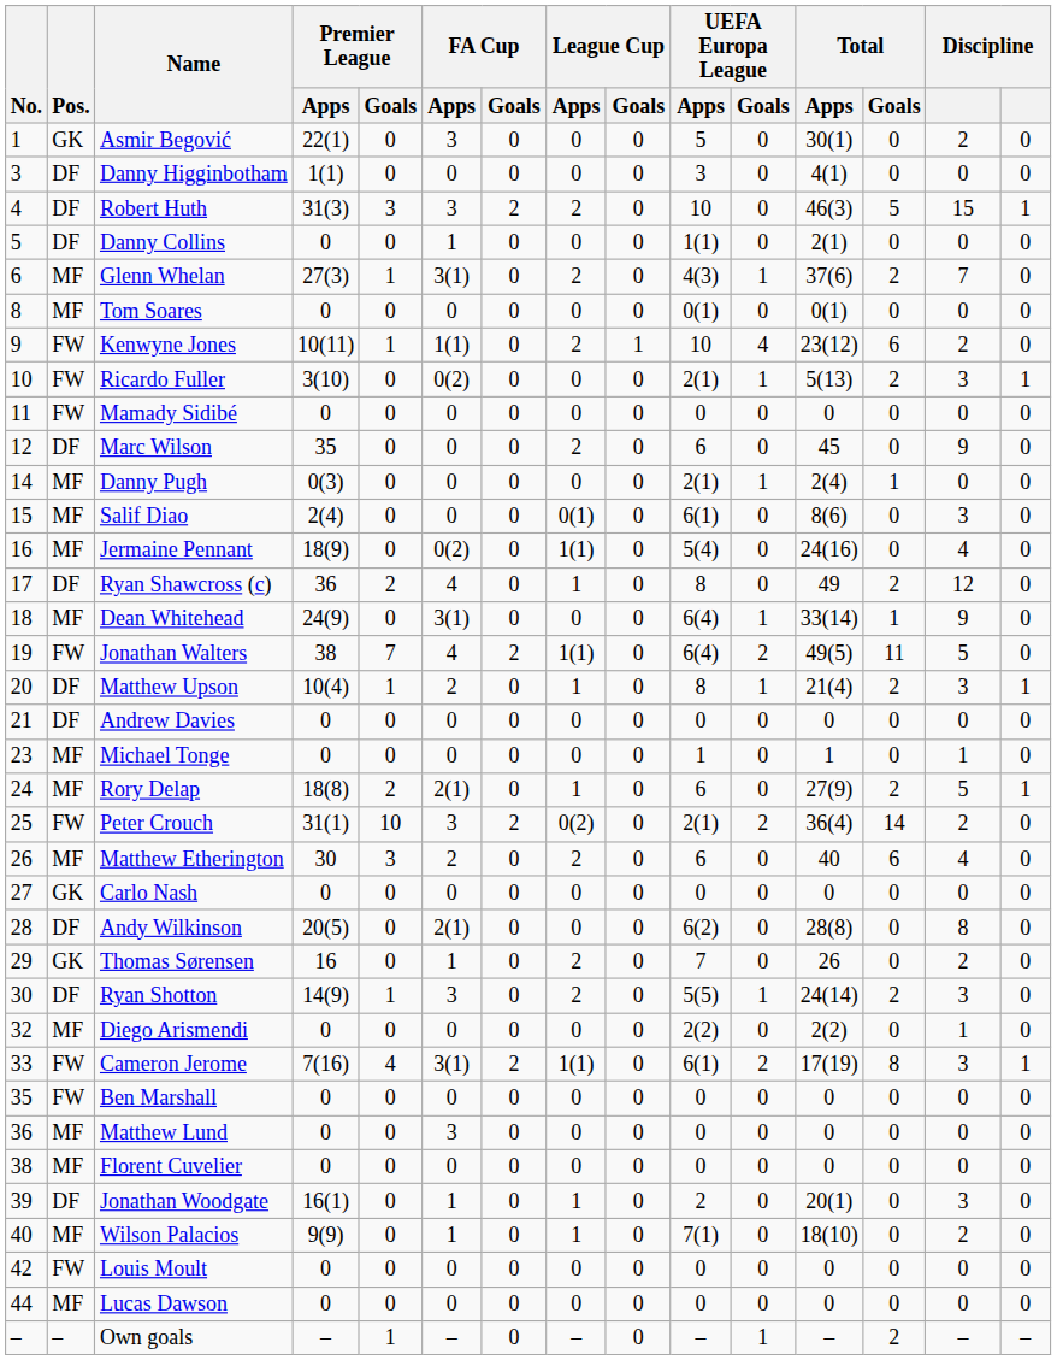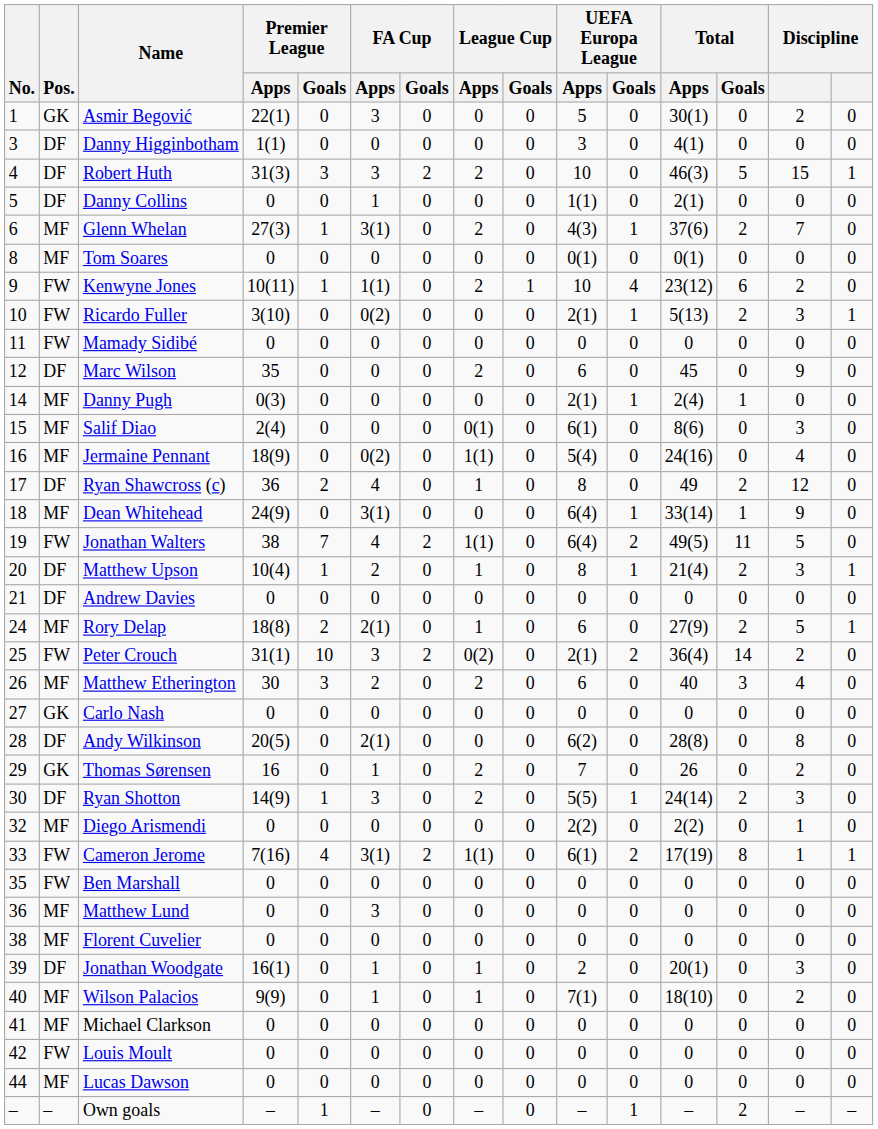- row: 23 | MF | Michael Tonge | 0 | 0 | 0 | 0 | 0 | 0 | 1 | 0 | 1 | 0 | 1 | 0
Matthew Etherington | Total / Goals: 6 -> 3
Cameron Jerome | column 14: 3 -> 1
+ row: 41 | MF | Michael Clarkson | 0 | 0 | 0 | 0 | 0 | 0 | 0 | 0 | 0 | 0 | 0 | 0
